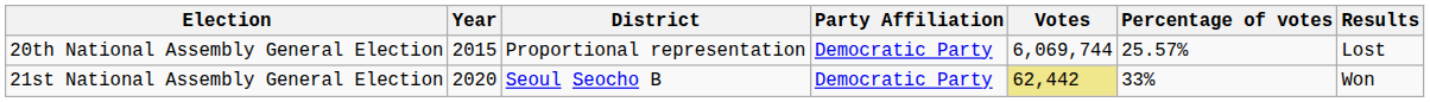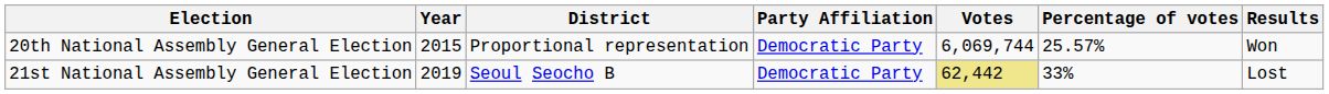20th National Assembly General Election | Results: Lost -> Won
21st National Assembly General Election | Year: 2020 -> 2019
21st National Assembly General Election | Results: Won -> Lost
